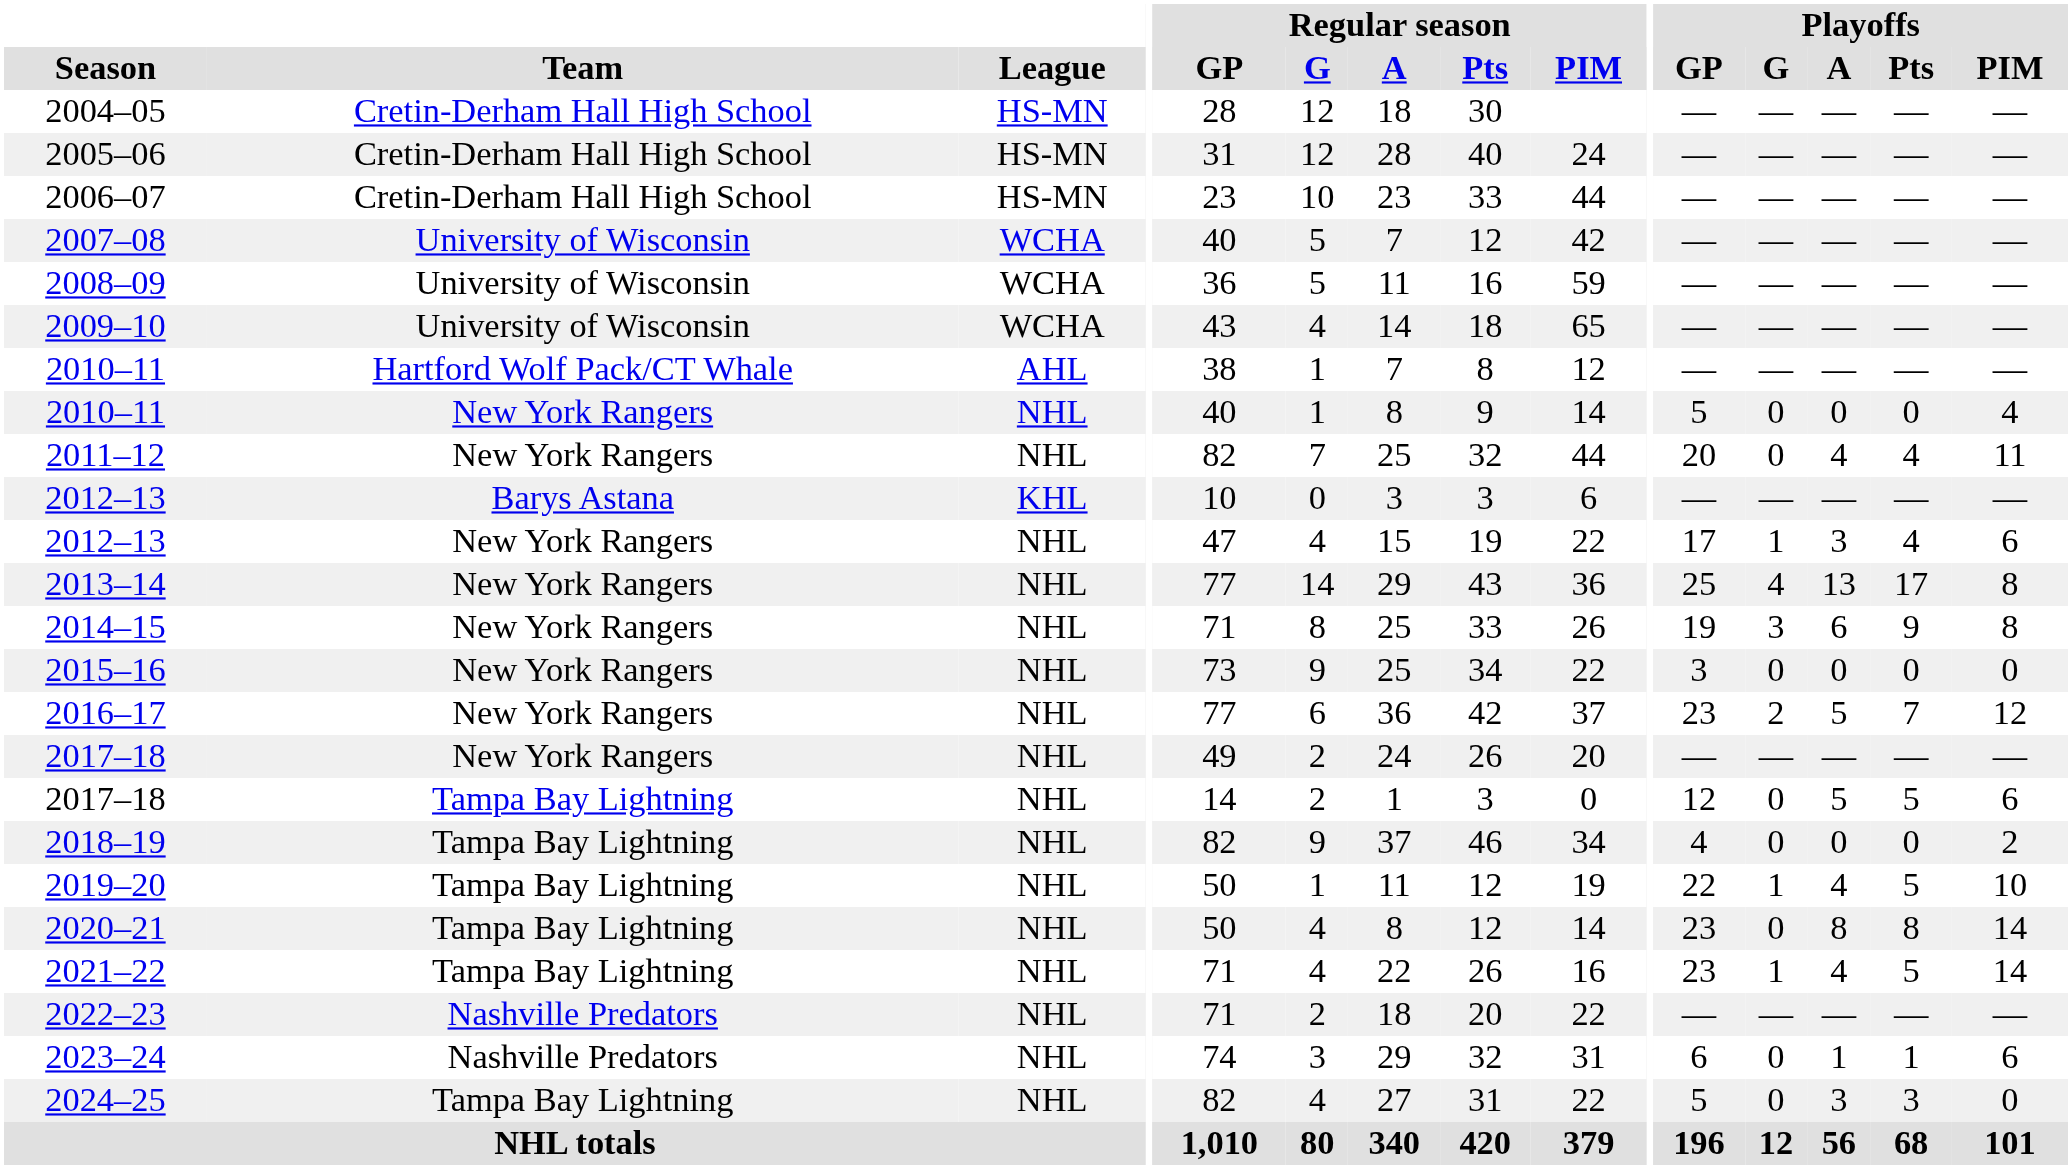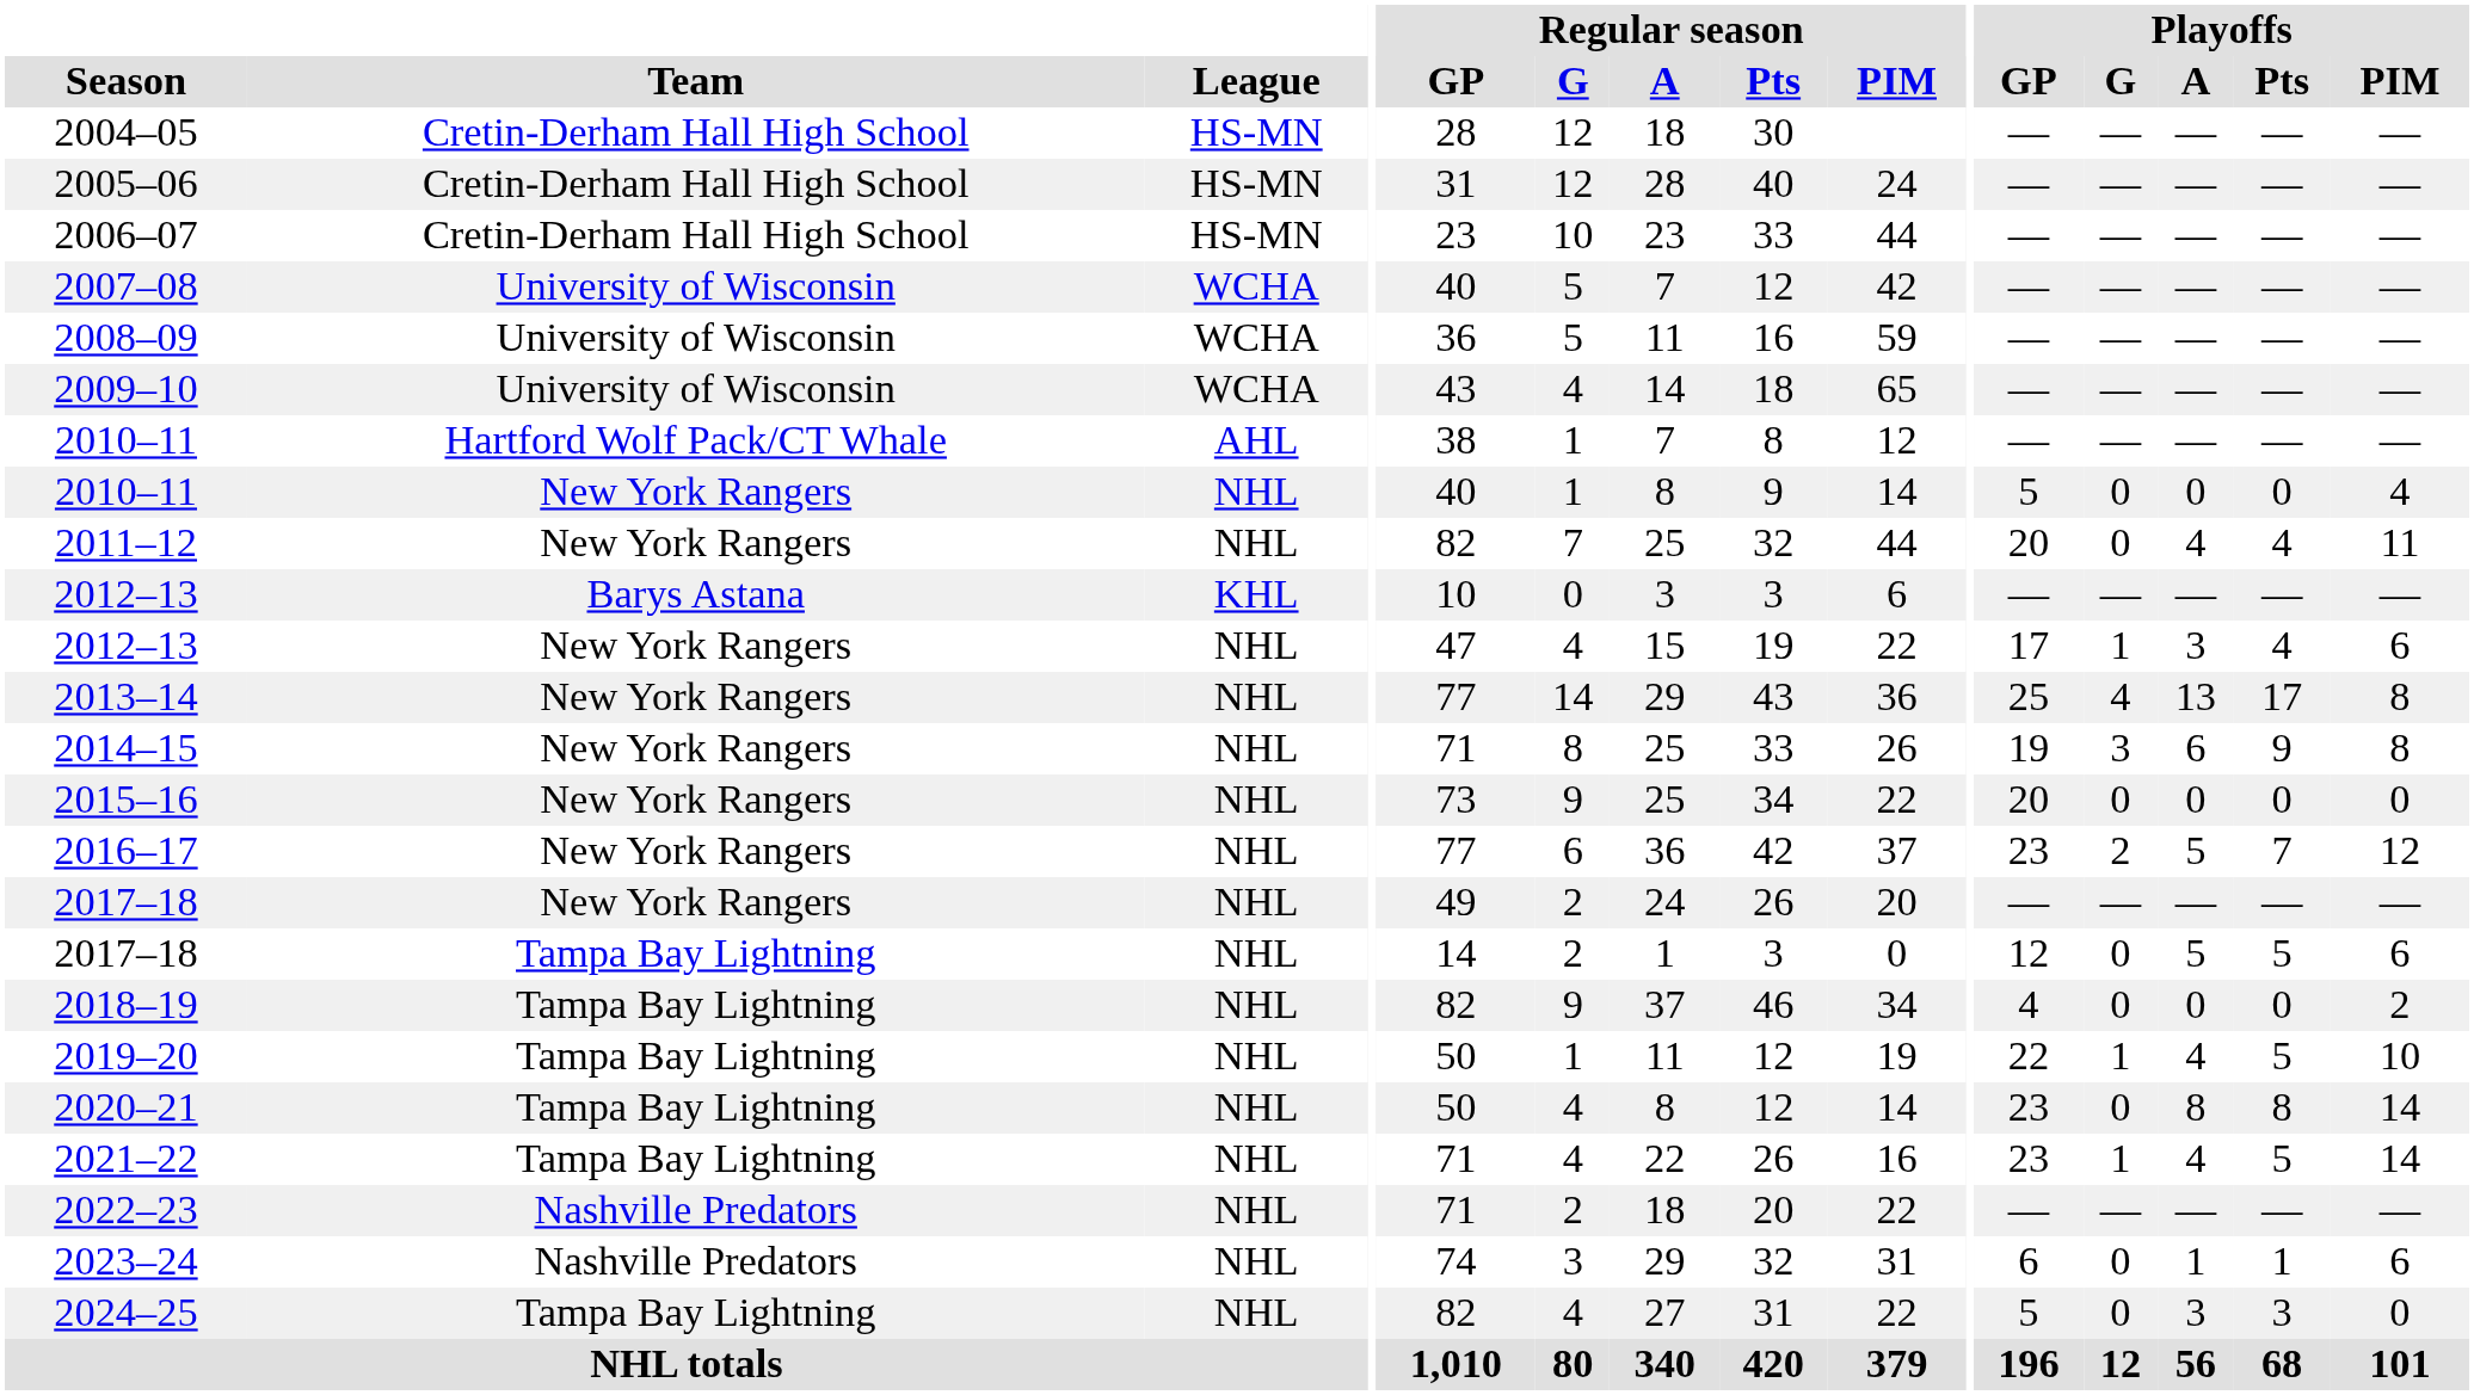2015–16 | Playoffs / GP: 3 -> 20
